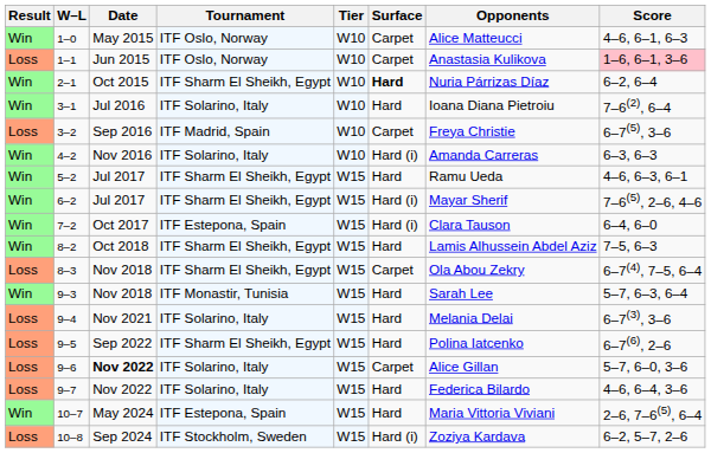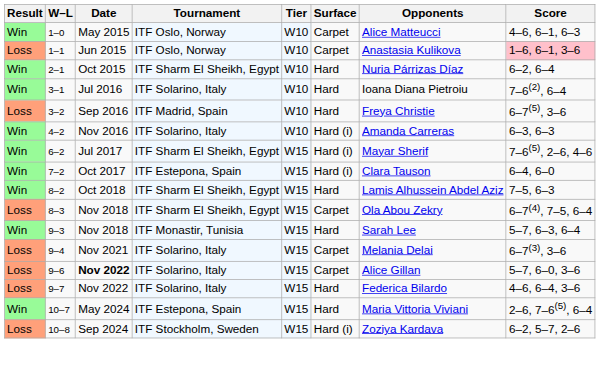2–1 | Surface: bold -> normal
3–2 | Surface: Carpet -> Hard
- row: Win | 5–2 | Jul 2017 | ITF Sharm El Sheikh, Egypt | W15 | Hard | Ramu Ueda | 4–6, 6–3, 6–1
9–4 | Surface: Hard -> Carpet
- row: Loss | 9–5 | Sep 2022 | ITF Sharm El Sheikh, Egypt | W15 | Hard | Polina Iatcenko | 6–7(6), 2–6
